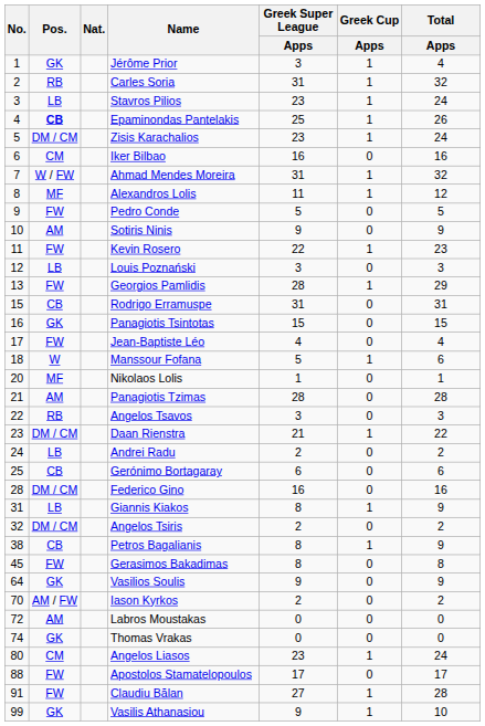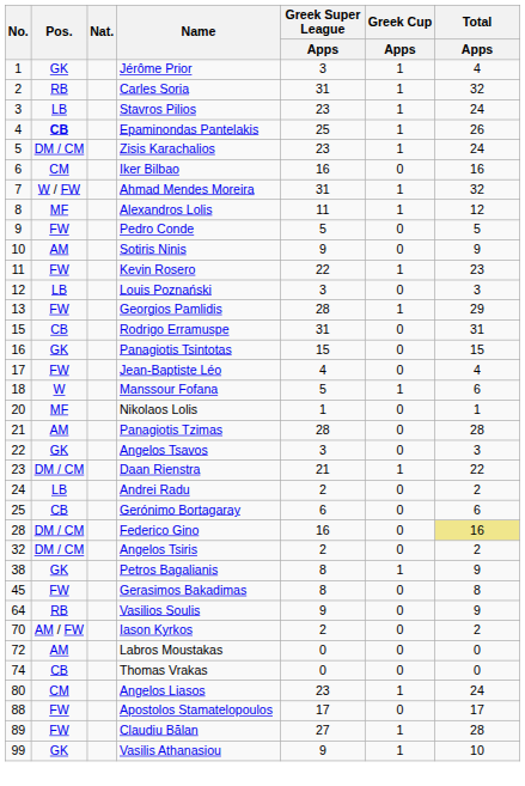Angelos Tsavos | Pos.: RB -> GK
Federico Gino | Total / Apps: no background -> khaki background
- row: 31 | LB | Giannis Kiakos | 8 | 1 | 9
Petros Bagalianis | Pos.: CB -> GK
Vasilios Soulis | Pos.: GK -> RB
Thomas Vrakas | Pos.: GK -> CB
Claudiu Bălan | No.: 91 -> 89
